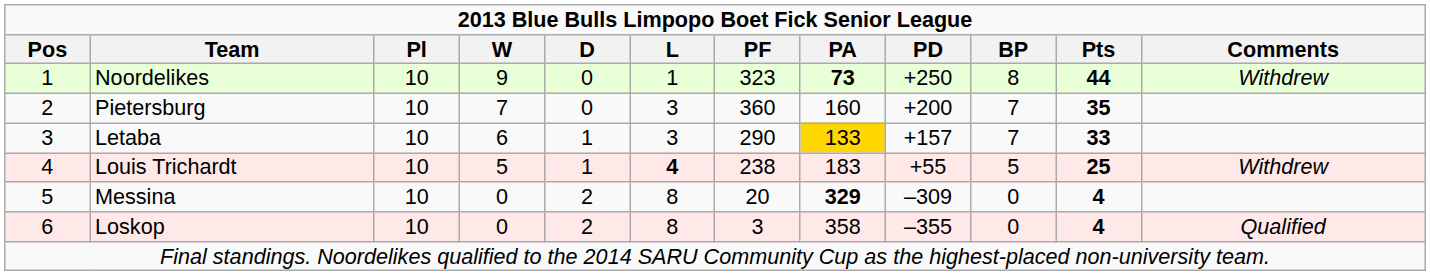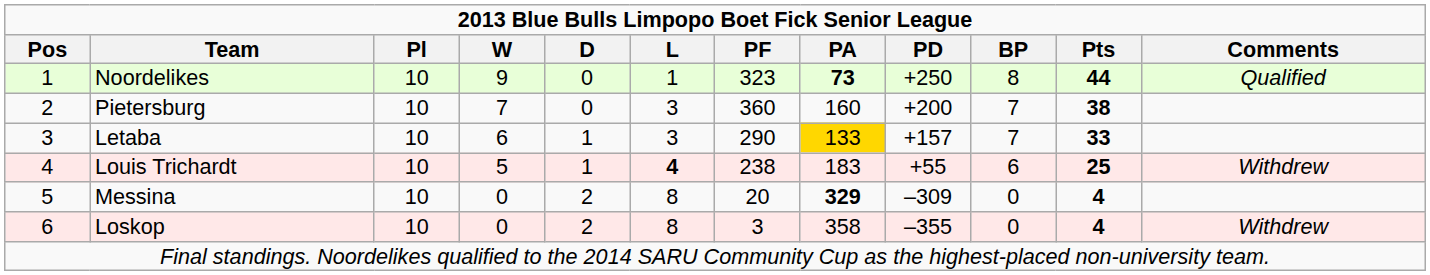Noordelikes | Comments: Withdrew -> Qualified
Pietersburg | Pts: 35 -> 38
Louis Trichardt | BP: 5 -> 6
Loskop | Comments: Qualified -> Withdrew
